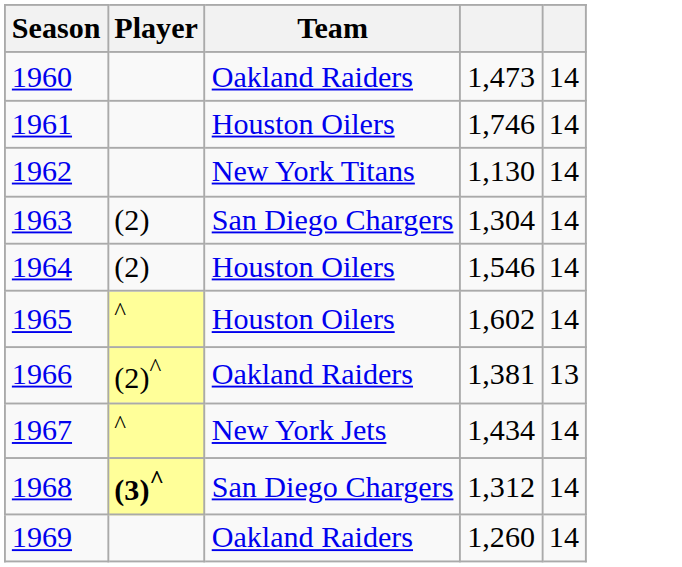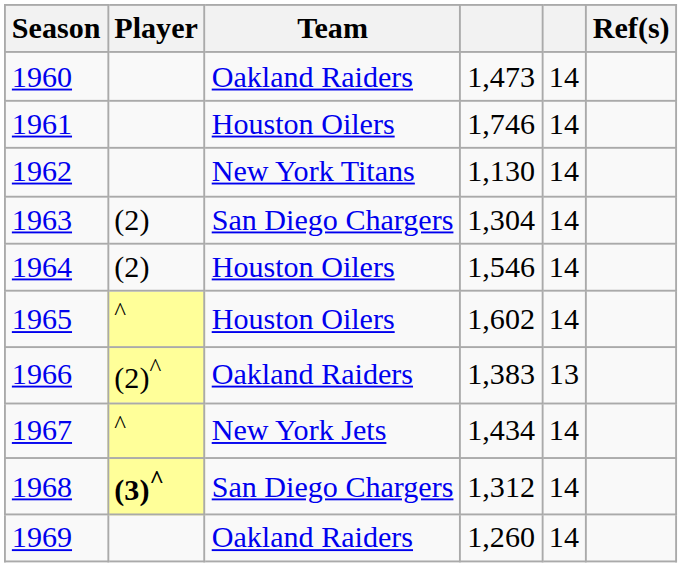+ column: Ref(s)
1966 | column 4: 1,381 -> 1,383
